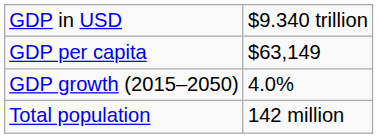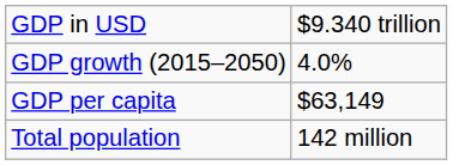rows swapped: GDP per capita <-> GDP growth (2015–2050)
